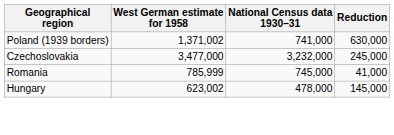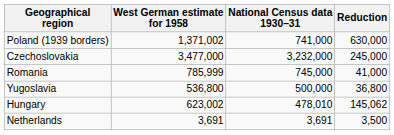+ row: Yugoslavia | 536,800 | 500,000 | 36,800
Hungary | National Census data 1930–31: 478,000 -> 478,010
Hungary | Reduction: 145,000 -> 145,062
+ row: Netherlands | 3,691 | 3,691 | 3,500
